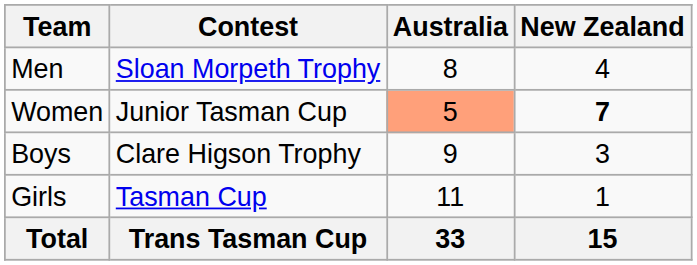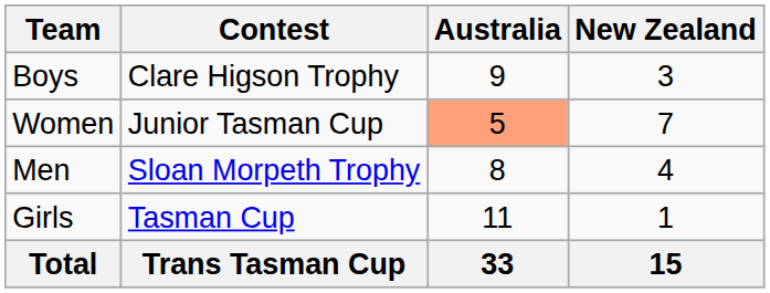rows swapped: Men <-> Boys
Women | New Zealand: bold -> normal
